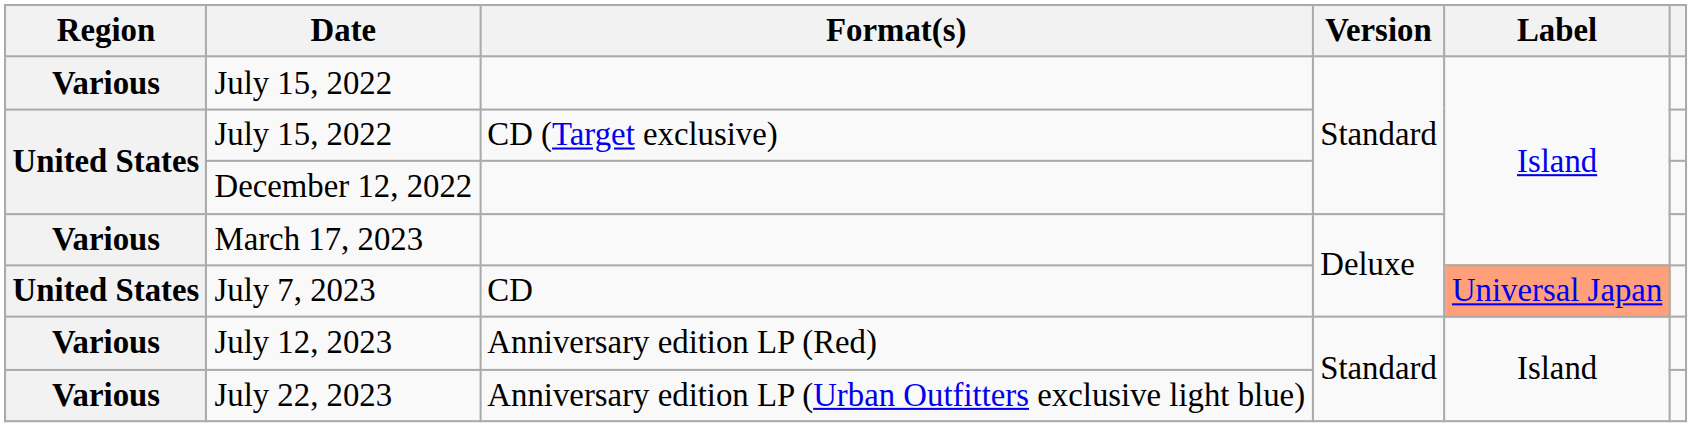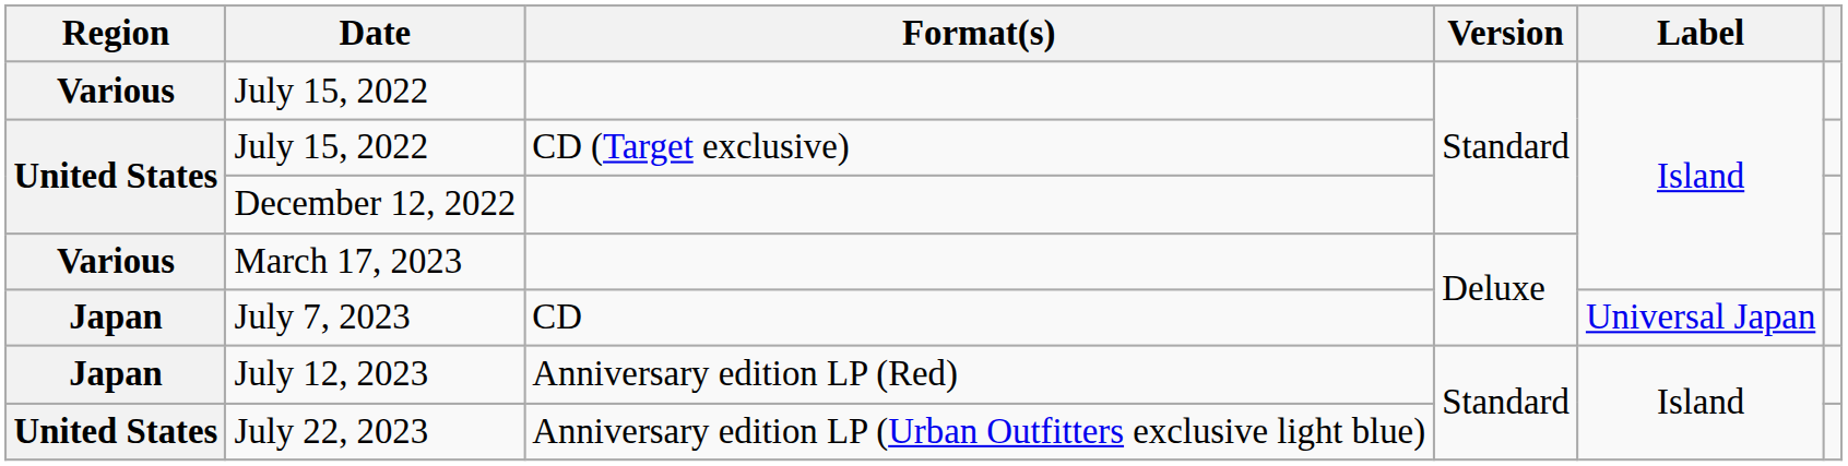July 7, 2023 | Region: United States -> Japan
July 7, 2023 | Label: lightsalmon background -> no background
July 12, 2023 | Region: Various -> Japan
July 22, 2023 | Region: Various -> United States
